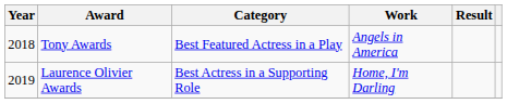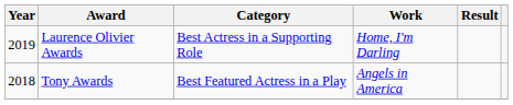rows swapped: Tony Awards <-> Laurence Olivier Awards
